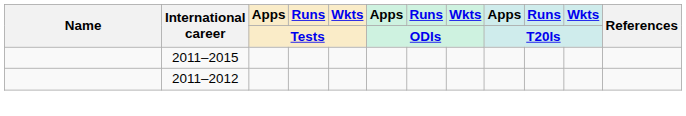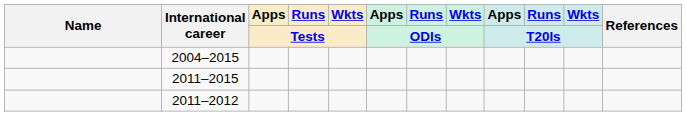+ row: 2004–2015
